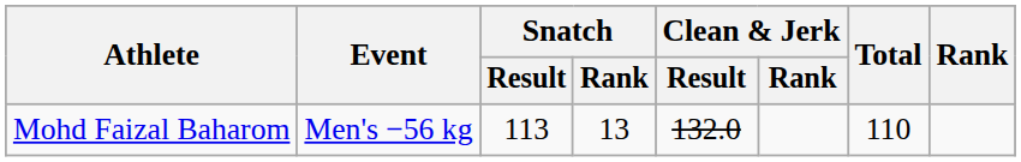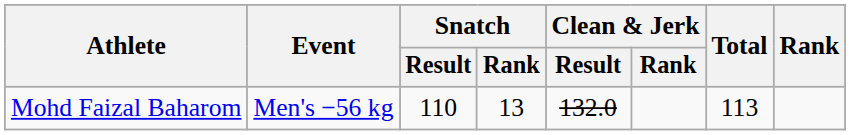Mohd Faizal Baharom | Snatch / Result: 113 -> 110
Mohd Faizal Baharom | Total: 110 -> 113
